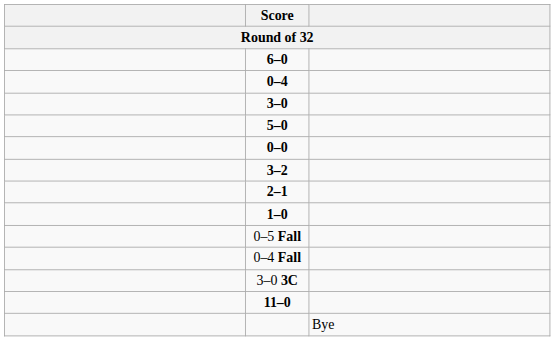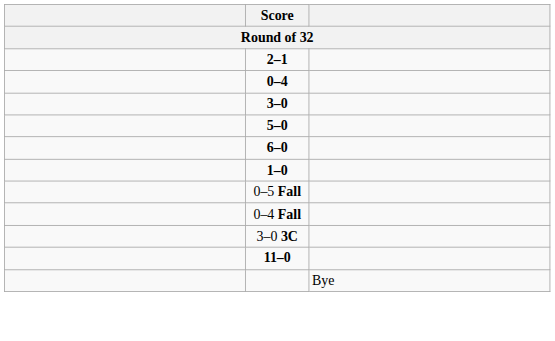rows swapped: 2–1 <-> 6–0
- row: 0–0
- row: 3–2
